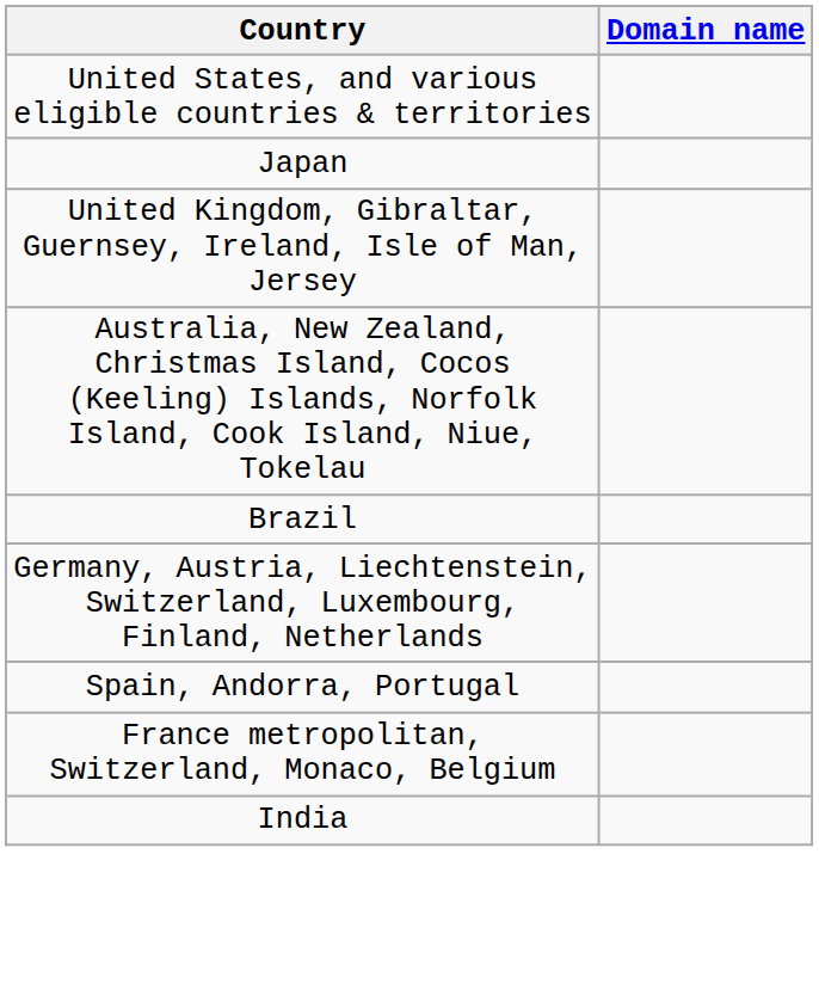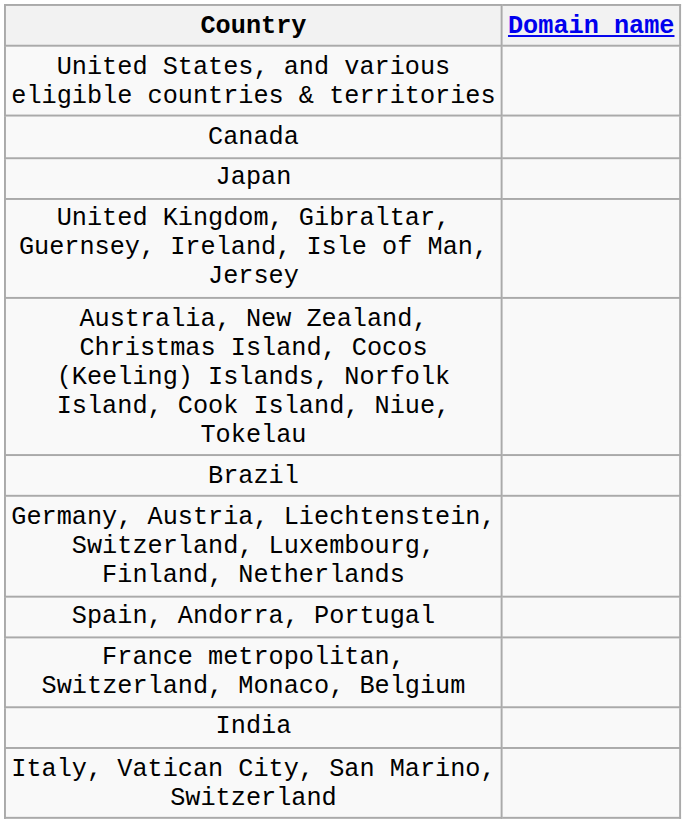+ row: Canada
+ row: Italy, Vatican City, San Marino, Switzerland
